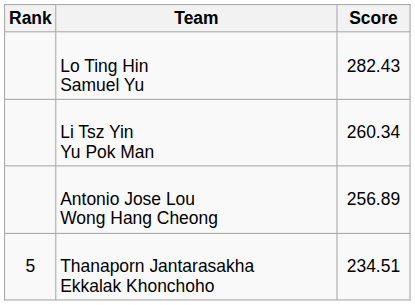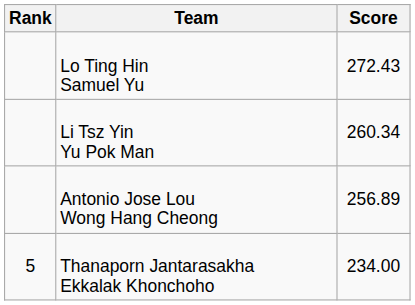Lo Ting Hin Samuel Yu | Score: 282.43 -> 272.43
Thanaporn Jantarasakha Ekkalak Khonchoho | Score: 234.51 -> 234.00
